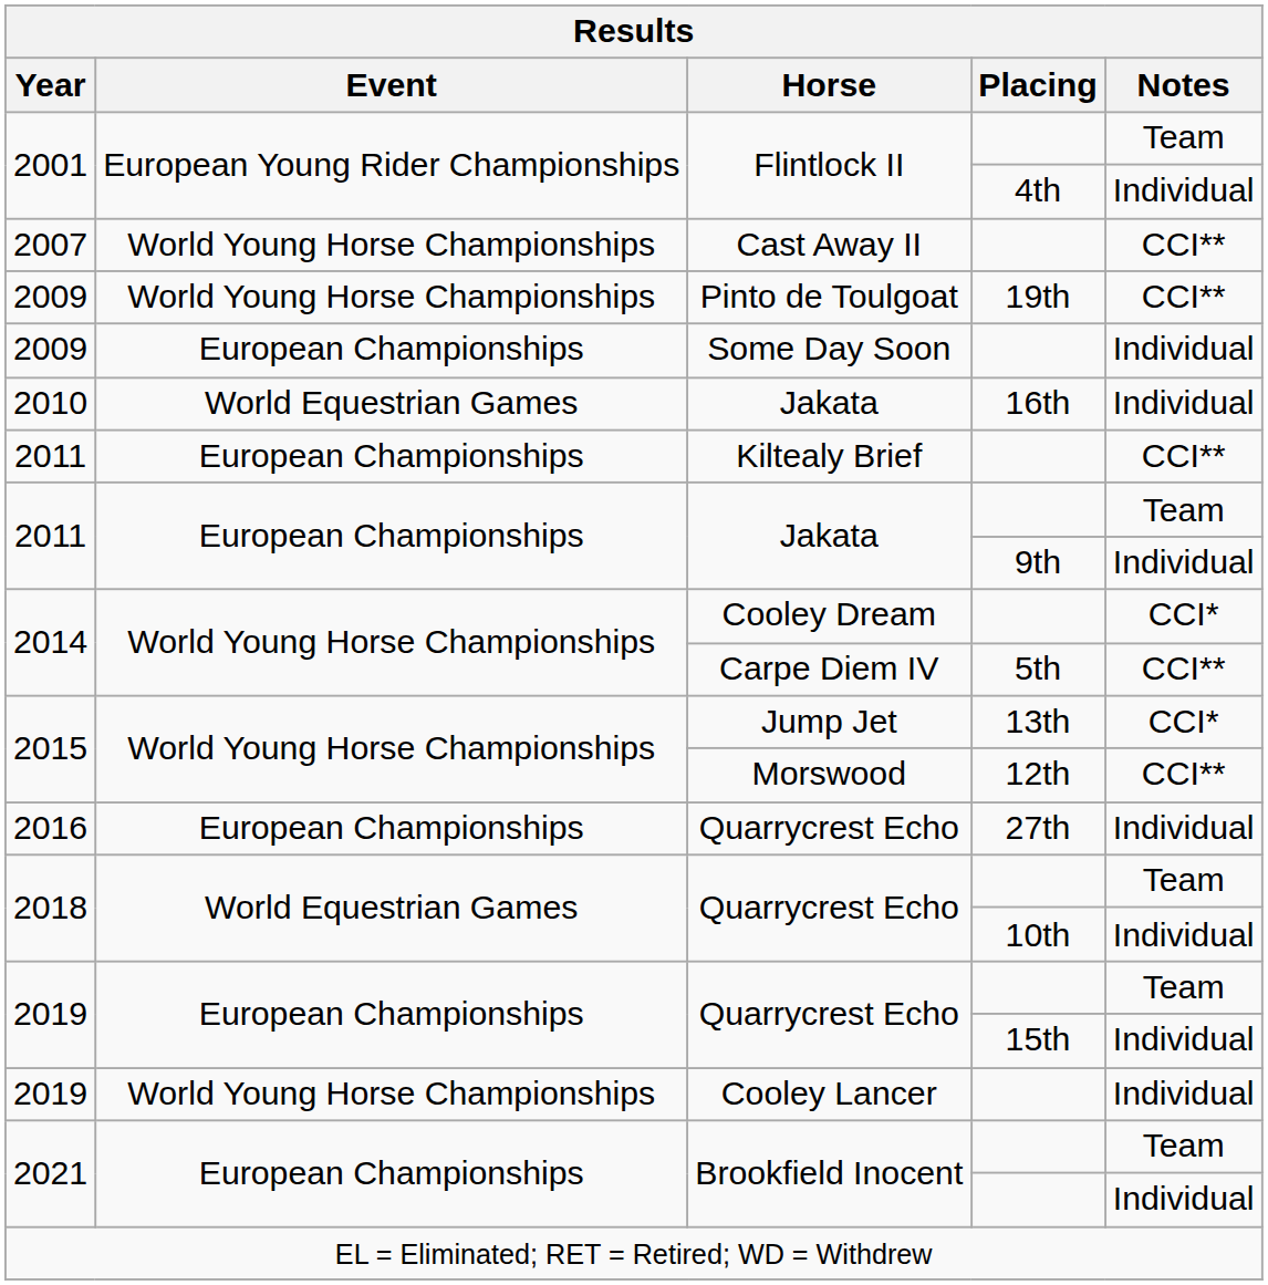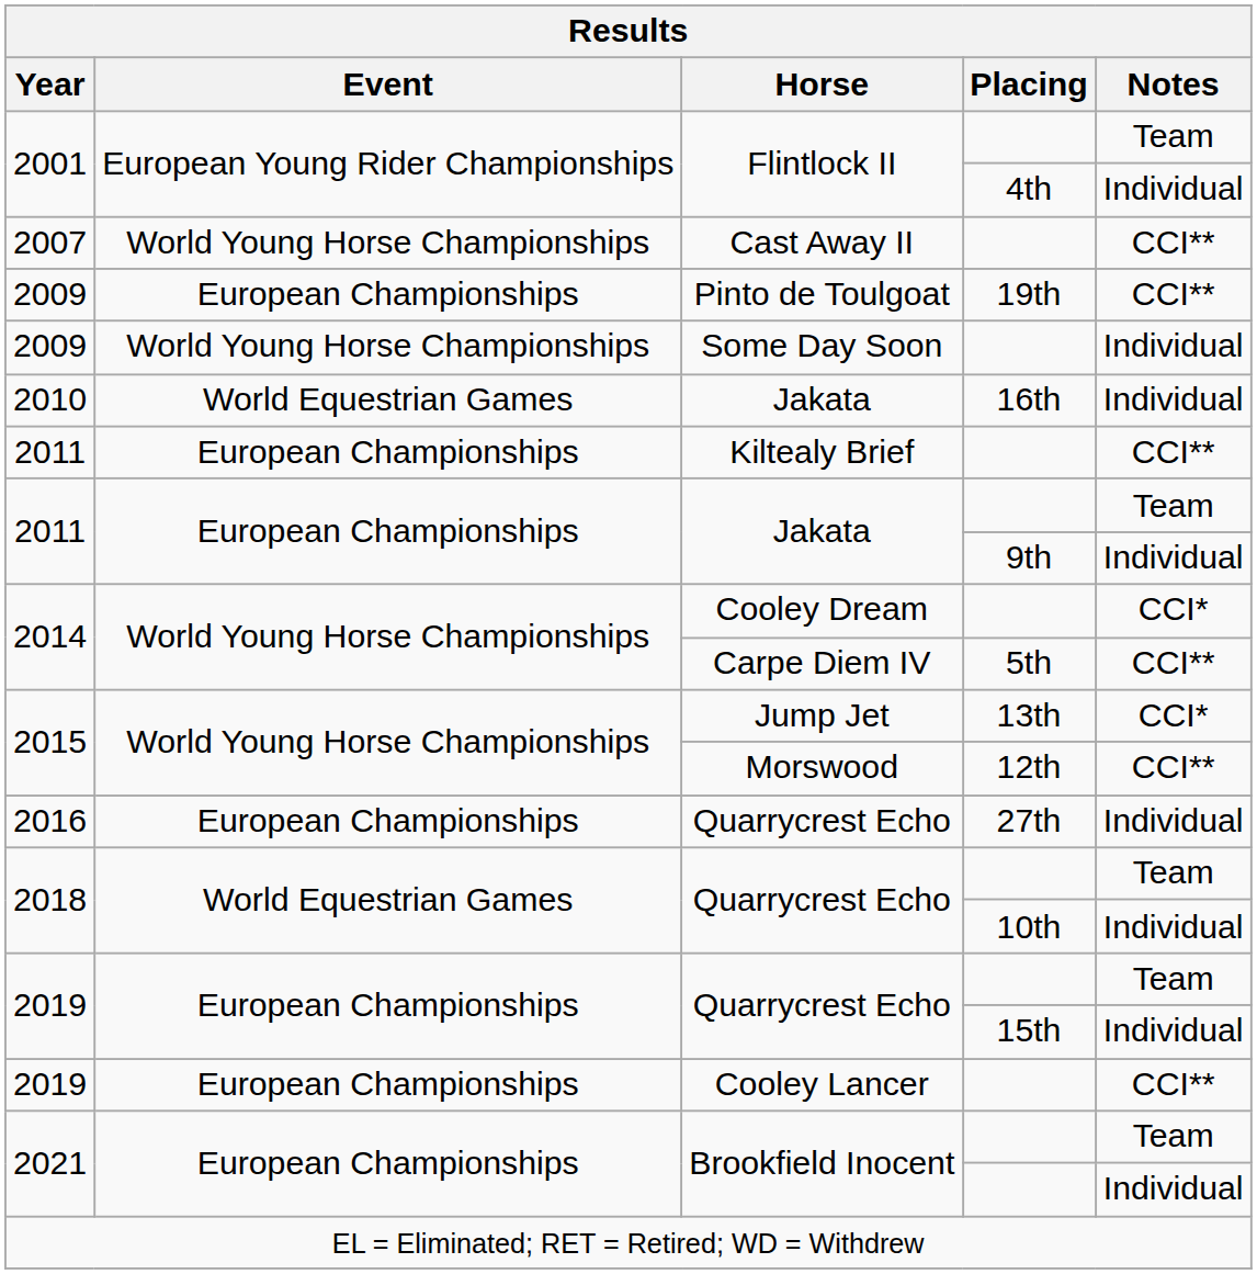Pinto de Toulgoat | Event: World Young Horse Championships -> European Championships
Some Day Soon | Event: European Championships -> World Young Horse Championships
Cooley Lancer | Event: World Young Horse Championships -> European Championships
Cooley Lancer | Notes: Individual -> CCI**
